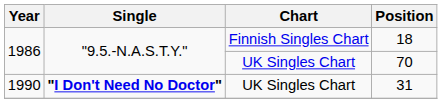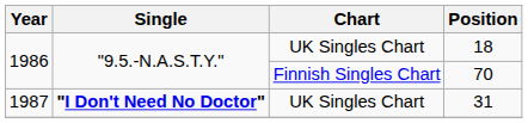18 | Chart: Finnish Singles Chart -> UK Singles Chart
70 | Chart: UK Singles Chart -> Finnish Singles Chart
31 | Year: 1990 -> 1987
